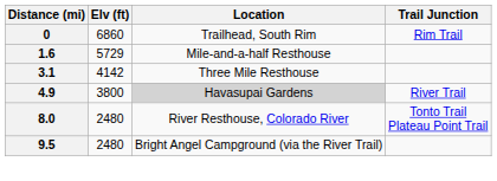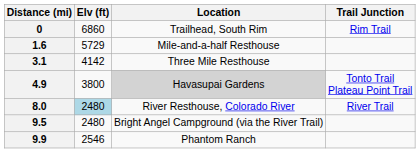4.9 | Trail Junction: River Trail -> Tonto Trail Plateau Point Trail
8.0 | Elv (ft): no background -> lightblue background
8.0 | Trail Junction: Tonto Trail Plateau Point Trail -> River Trail
+ row: 9.9 | 2546 | Phantom Ranch
